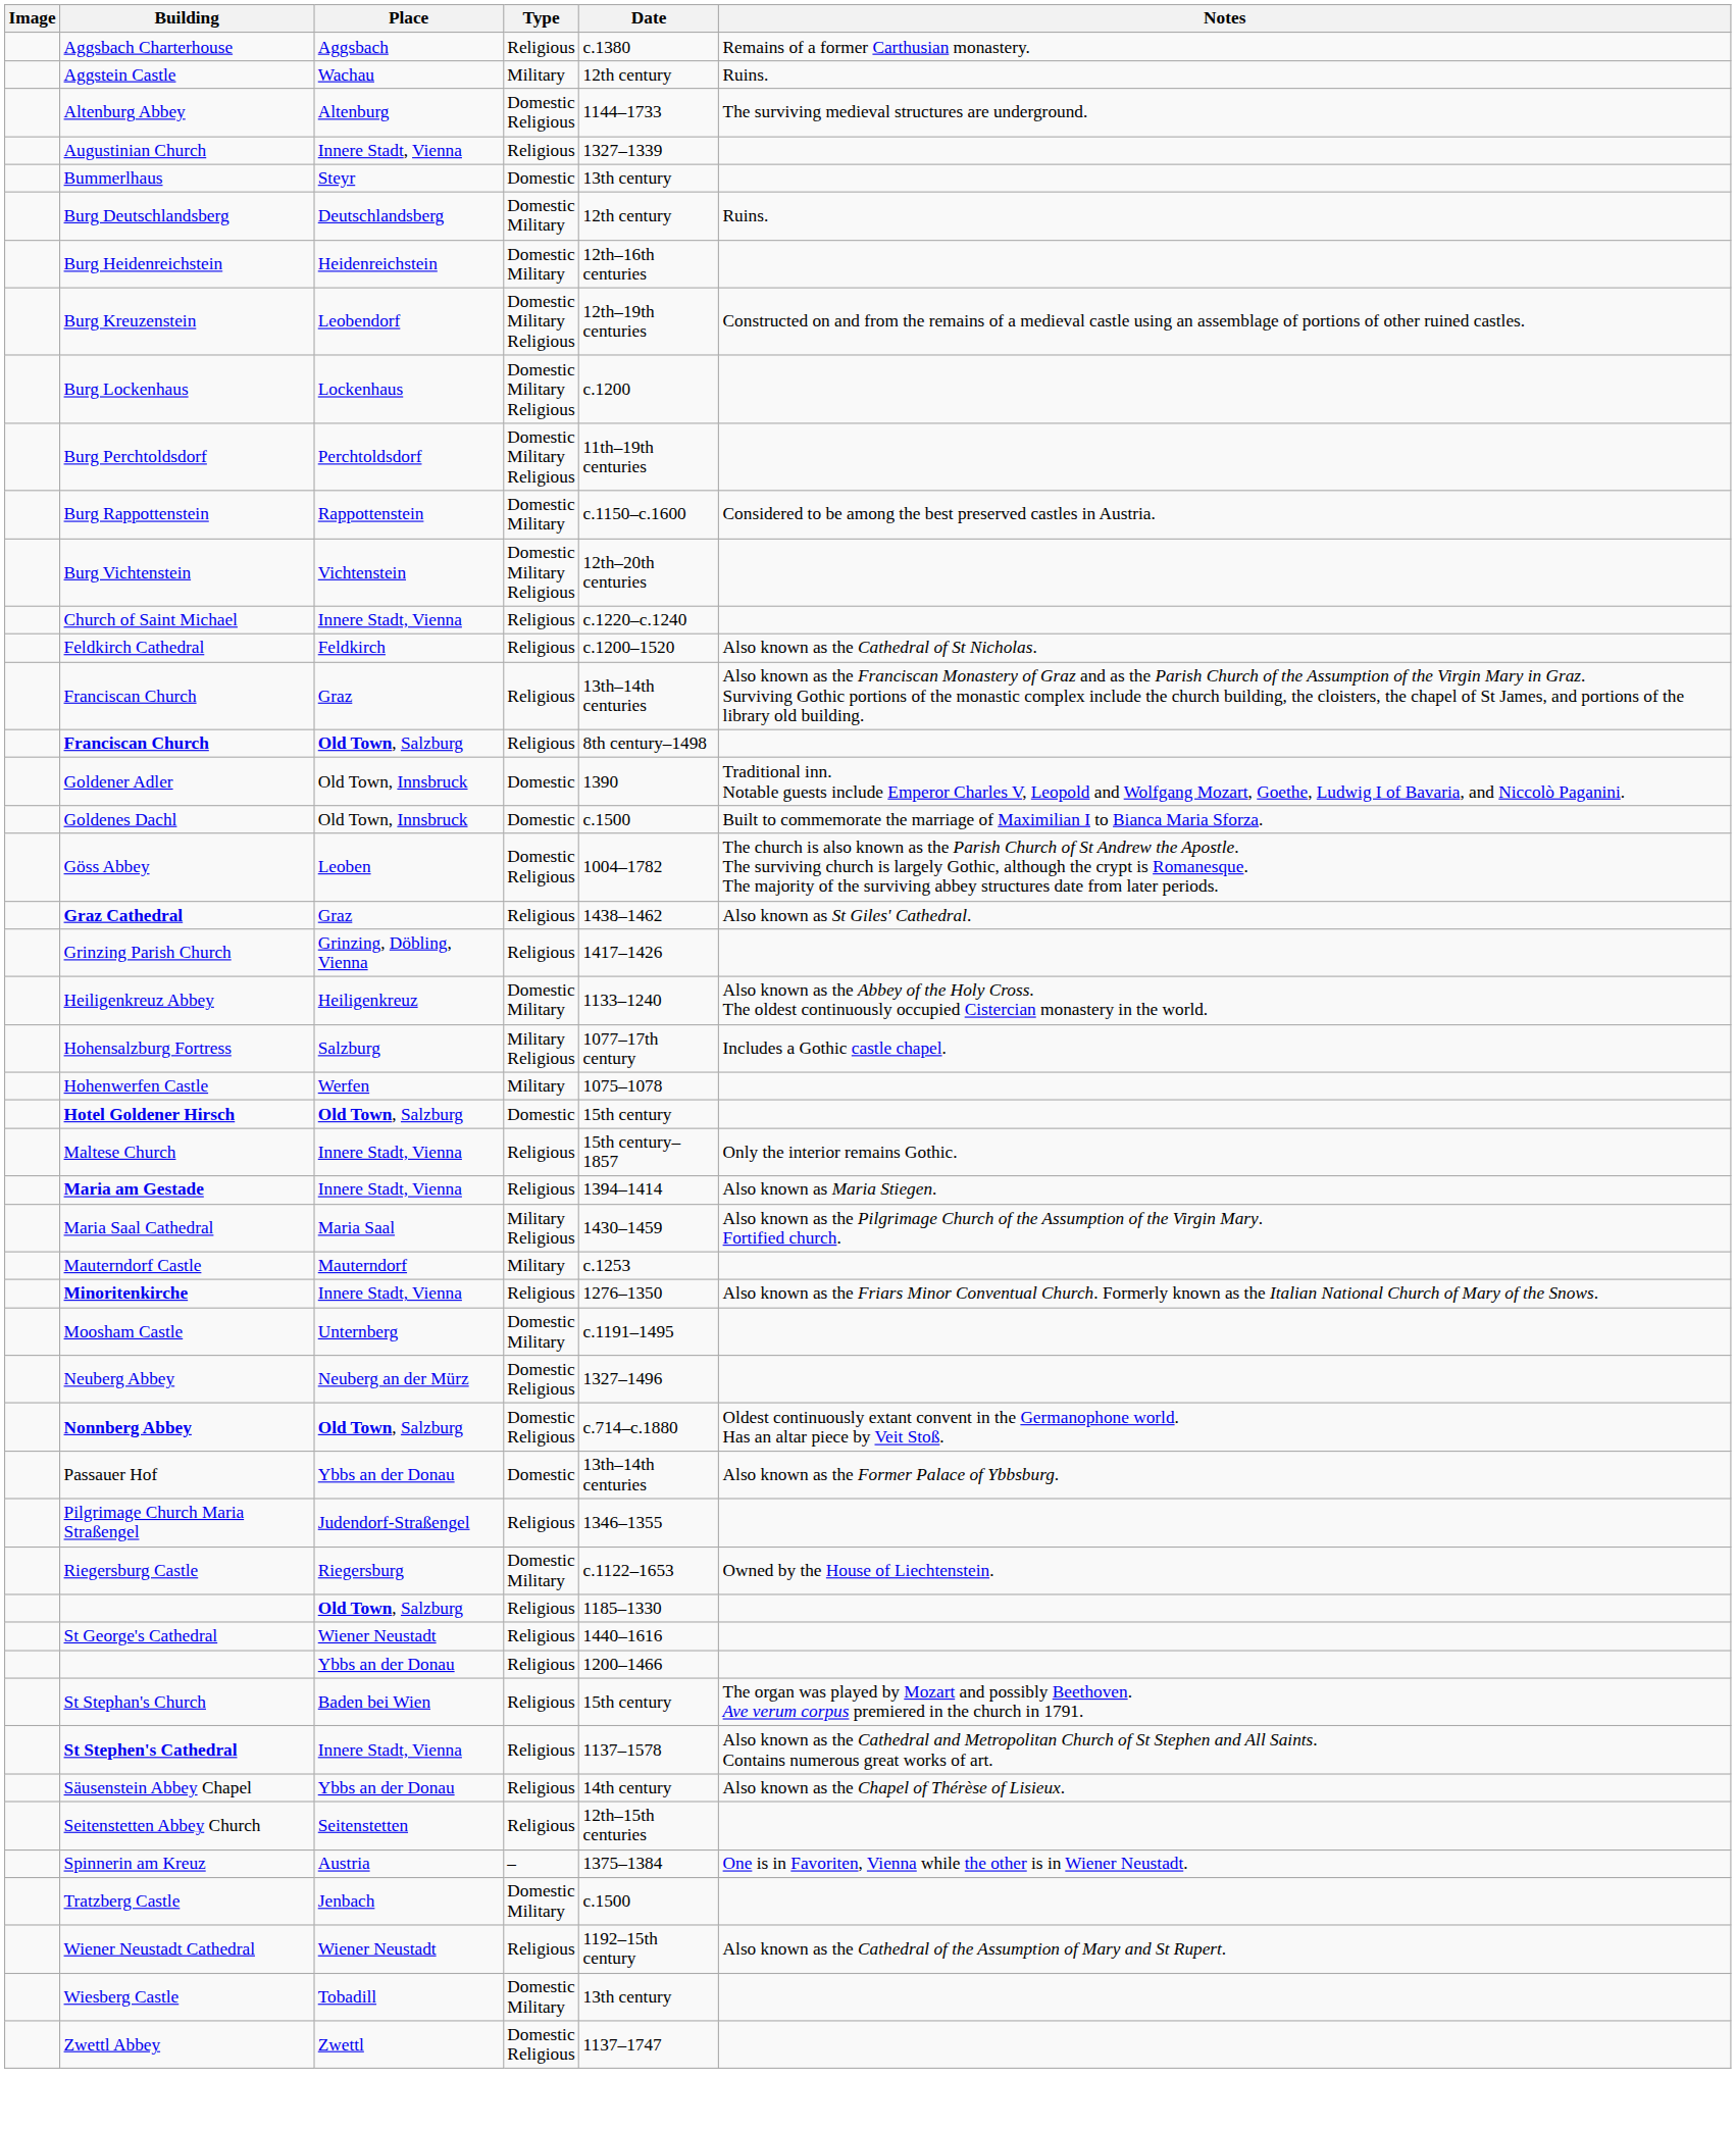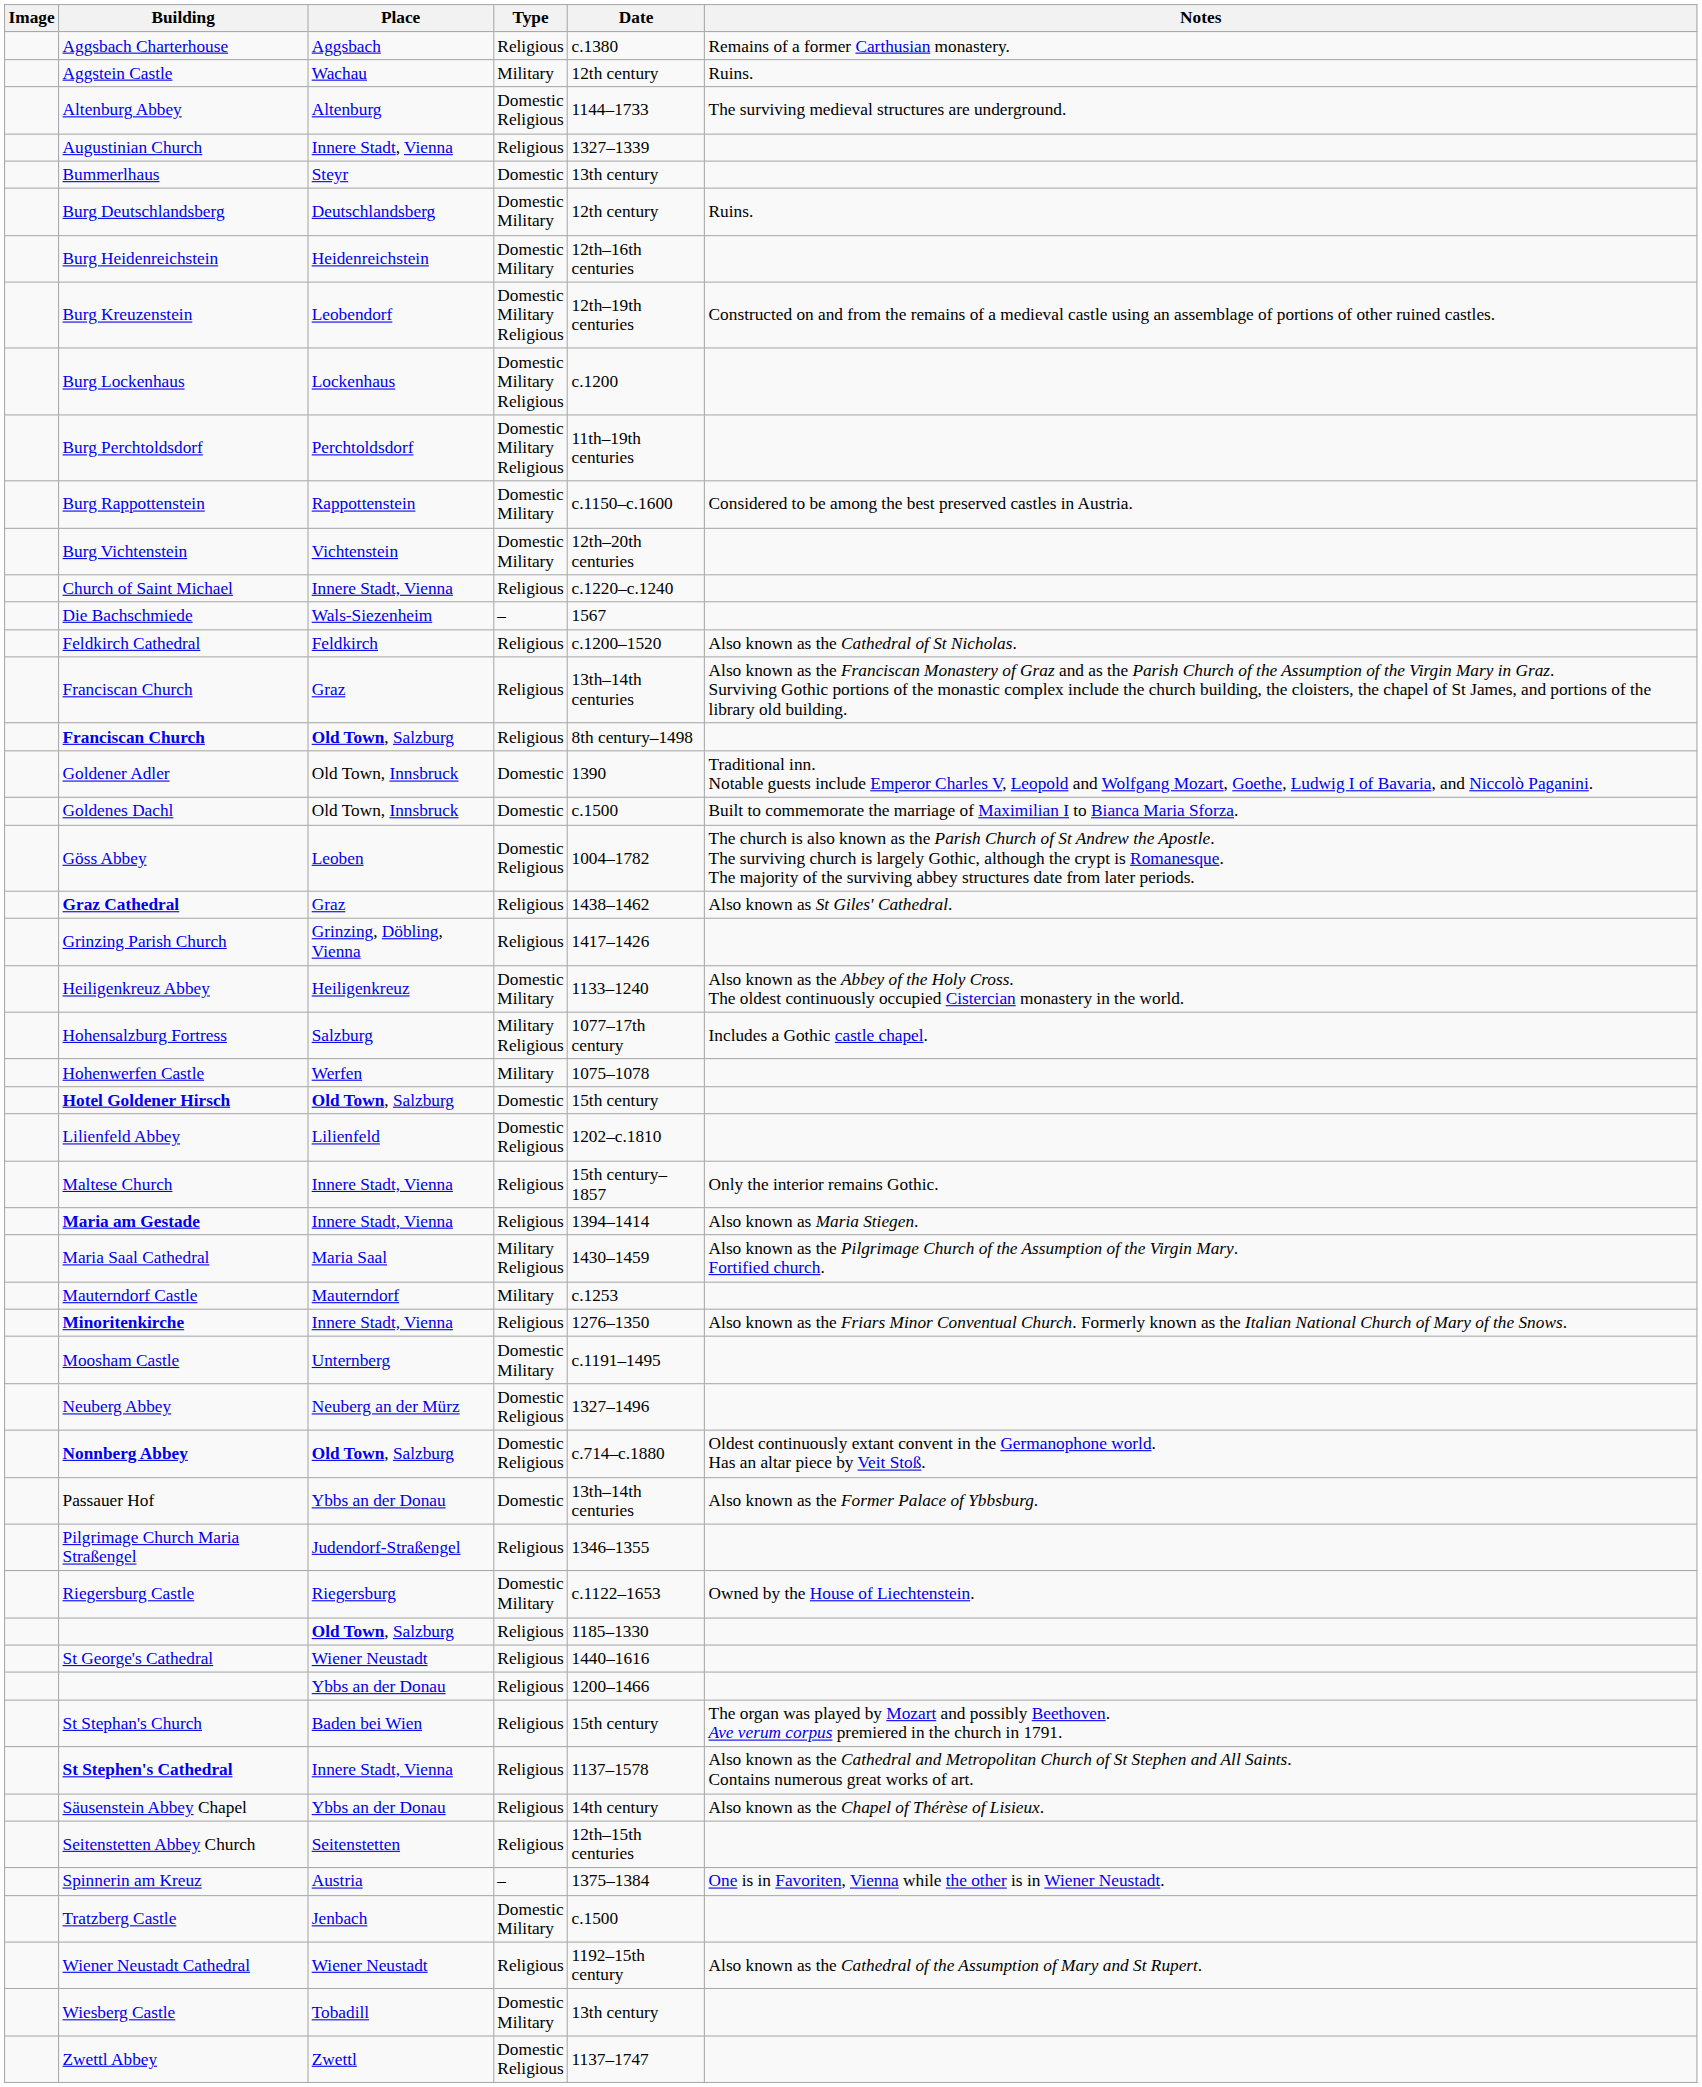Burg Vichtenstein | Type: Domestic Military Religious -> Domestic Military
+ row: Die Bachschmiede | Wals-Siezenheim | – | 1567
+ row: Lilienfeld Abbey | Lilienfeld | Domestic Religious | 1202–c.1810
